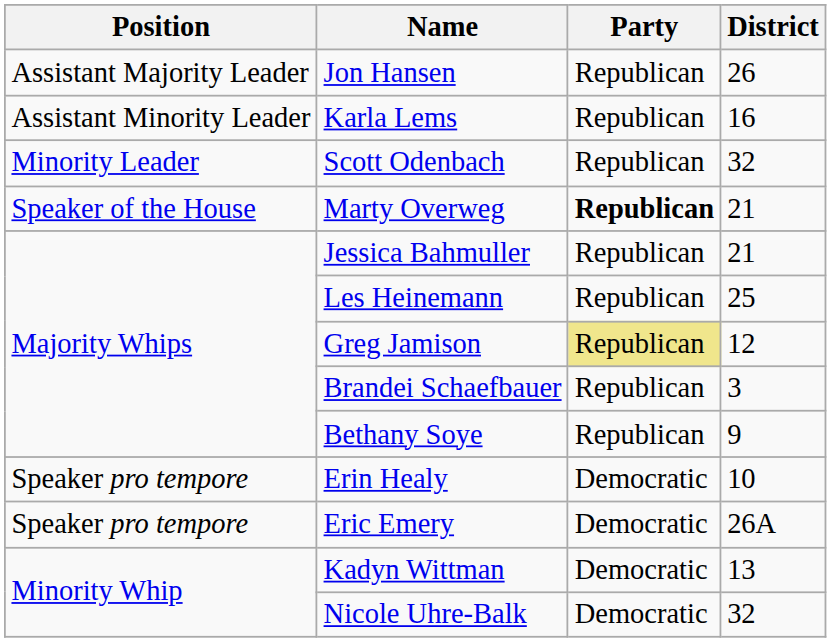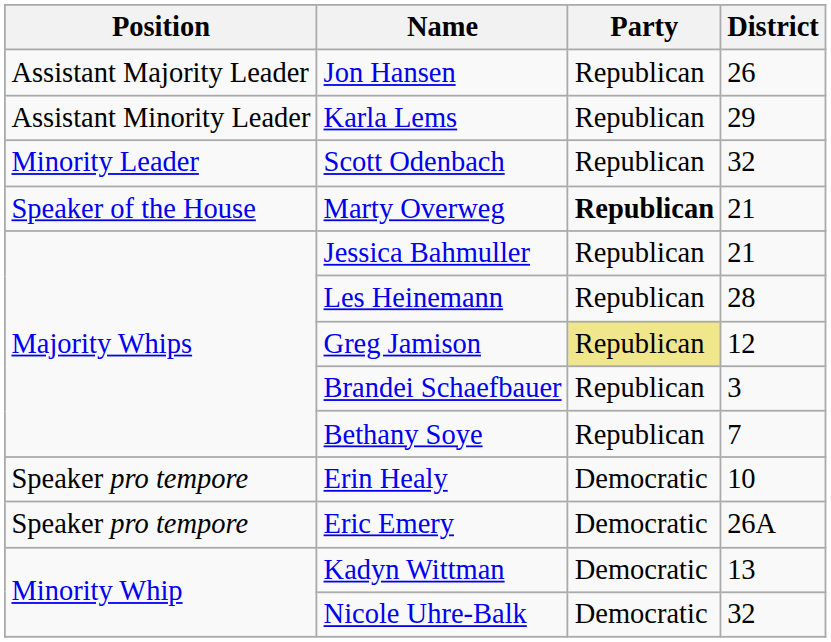Karla Lems | District: 16 -> 29
Les Heinemann | District: 25 -> 28
Bethany Soye | District: 9 -> 7
